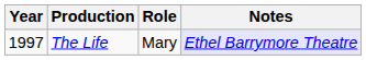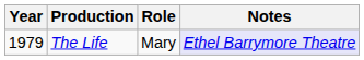The Life | Year: 1997 -> 1979
